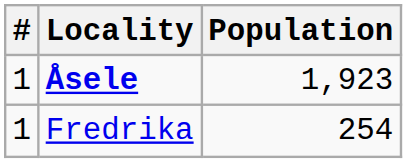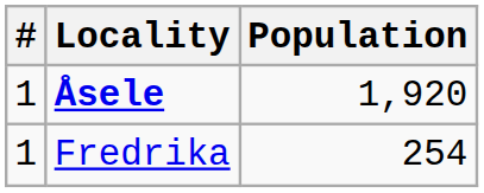Åsele | Population: 1,923 -> 1,920
